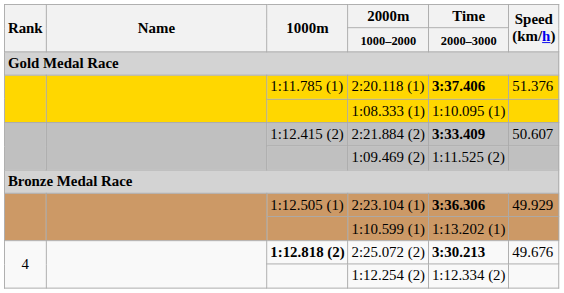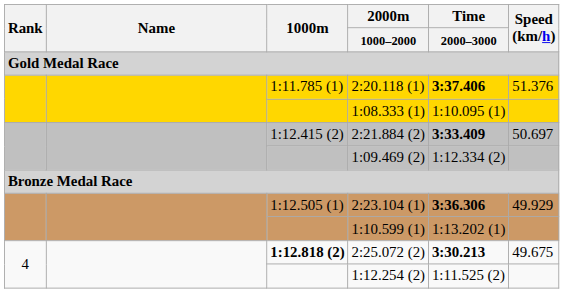2:21.884 (2) | Speed (km/h): 50.607 -> 50.697
1:09.469 (2) | Time / 2000–3000: 1:11.525 (2) -> 1:12.334 (2)
2:25.072 (2) | Speed (km/h): 49.676 -> 49.675
1:12.254 (2) | Time / 2000–3000: 1:12.334 (2) -> 1:11.525 (2)
